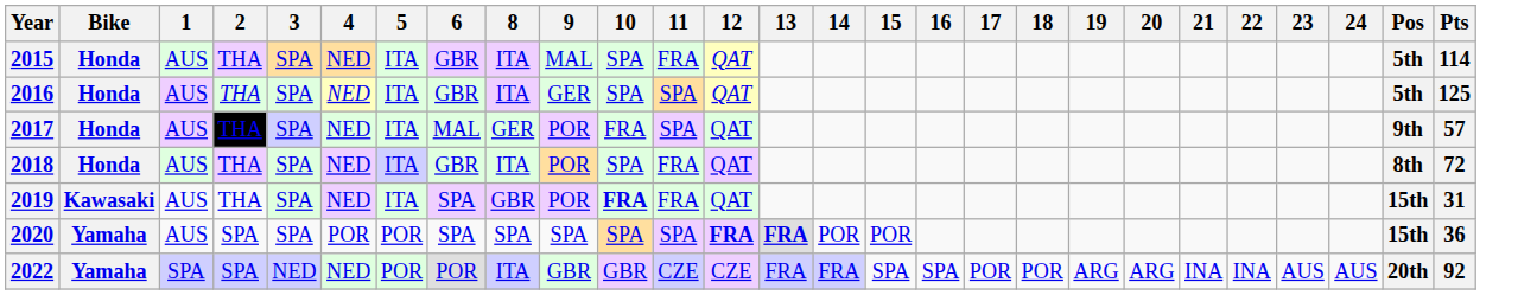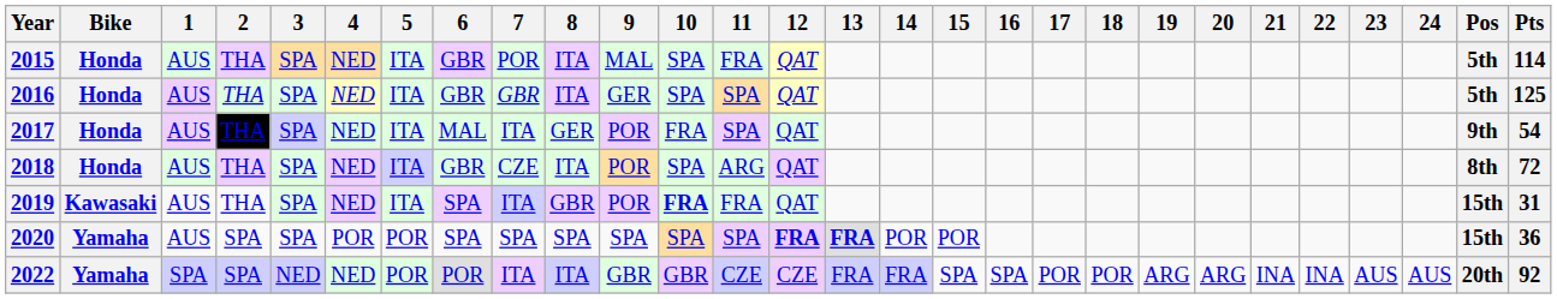+ column: 7 | POR | GBR | ITA | CZE | ITA | SPA | ITA
2017 | Pts: 57 -> 54
2018 | 11: FRA -> ARG
